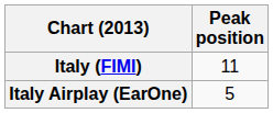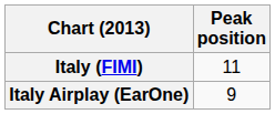Italy Airplay (EarOne) | Peak position: 5 -> 9
